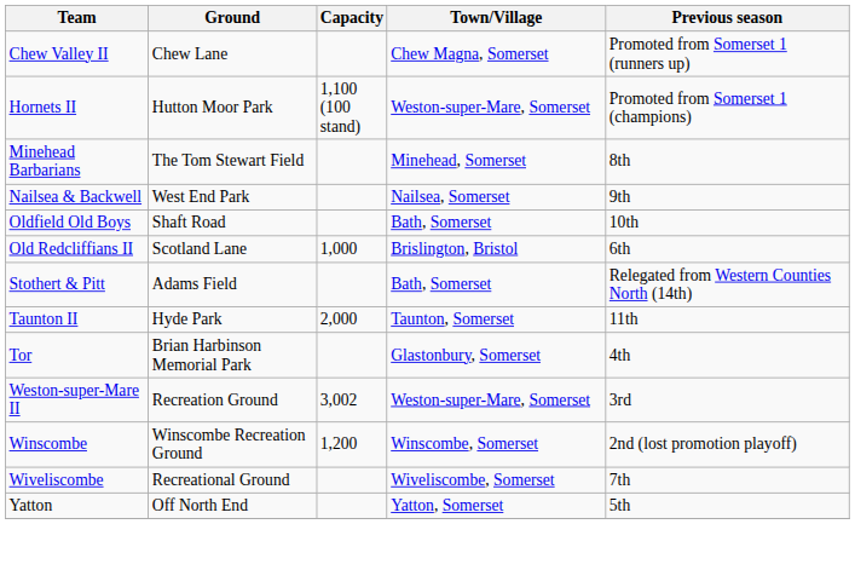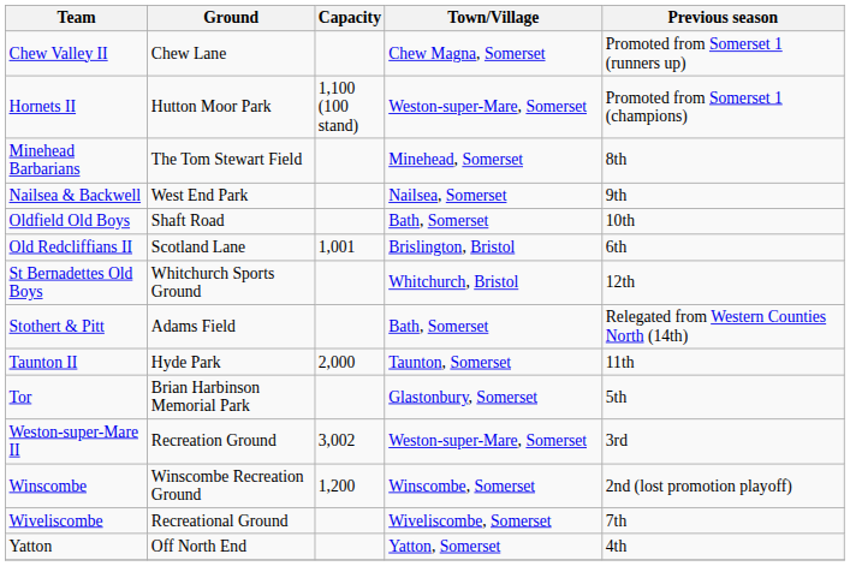Old Redcliffians II | Capacity: 1,000 -> 1,001
+ row: St Bernadettes Old Boys | Whitchurch Sports Ground | Whitchurch, Bristol | 12th
Tor | Previous season: 4th -> 5th
Yatton | Previous season: 5th -> 4th
